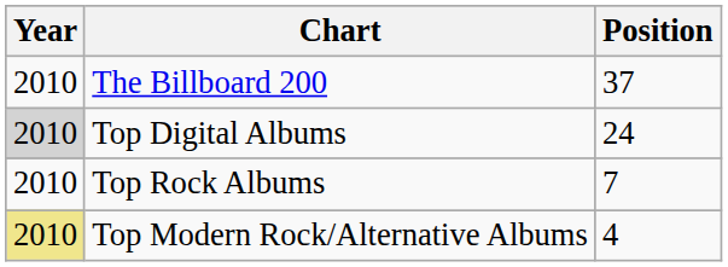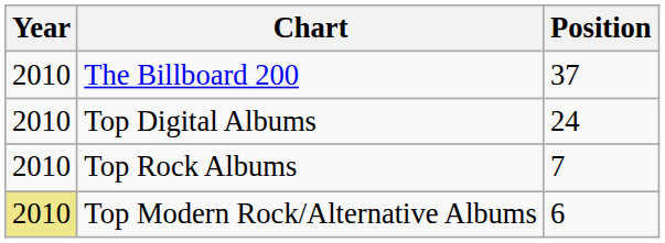Top Digital Albums | Year: lightgrey background -> no background
Top Modern Rock/Alternative Albums | Position: 4 -> 6
